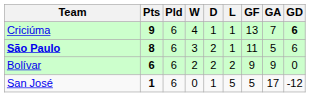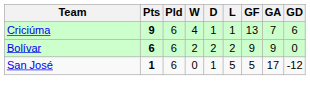Criciúma | GD: bold -> normal
- row: São Paulo | 8 | 6 | 3 | 2 | 1 | 11 | 5 | 6
